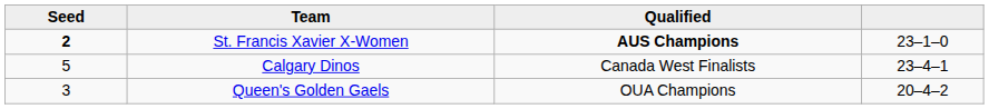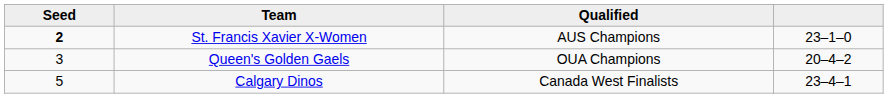St. Francis Xavier X-Women | Qualified: bold -> normal
rows swapped: Queen's Golden Gaels <-> Calgary Dinos
